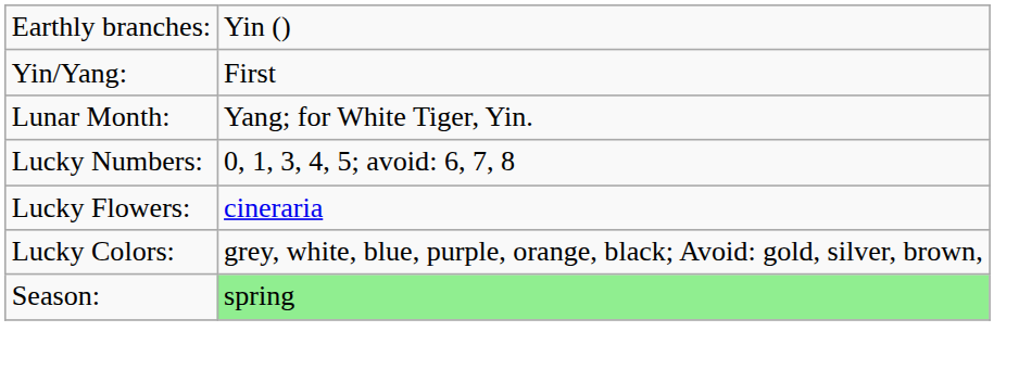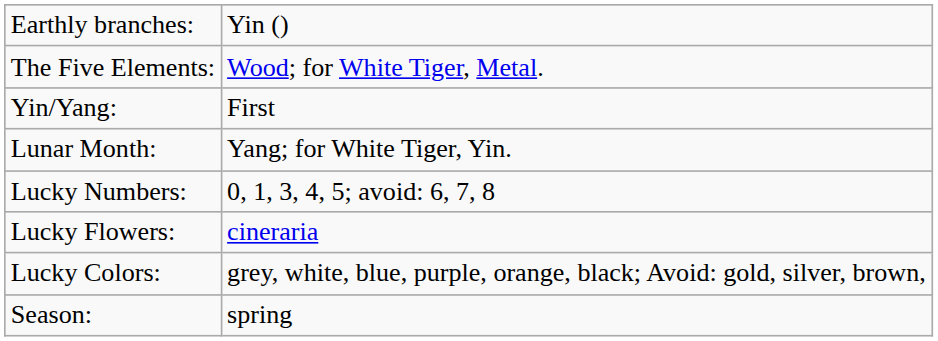+ row: The Five Elements: | Wood; for White Tiger, Metal.
Season: | column 2: lightgreen background -> no background
